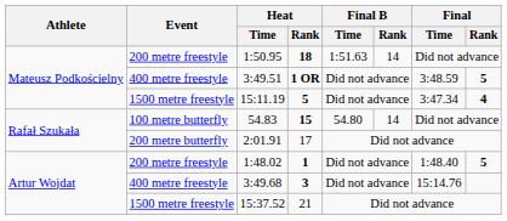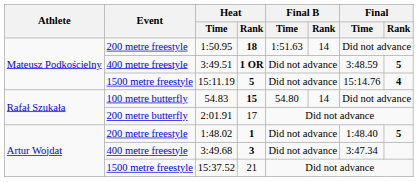15:11.19 | Final / Time: 3:47.34 -> 15:14.76
3:49.68 | Final / Time: 15:14.76 -> 3:47.34
